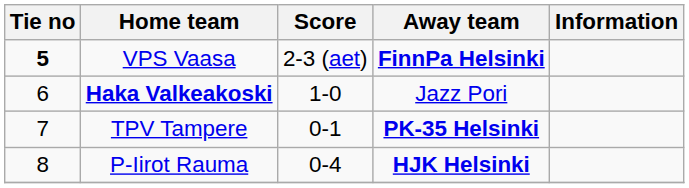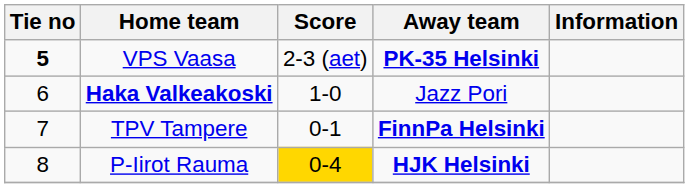VPS Vaasa | Away team: FinnPa Helsinki -> PK-35 Helsinki
TPV Tampere | Away team: PK-35 Helsinki -> FinnPa Helsinki
P-Iirot Rauma | Score: no background -> gold background
